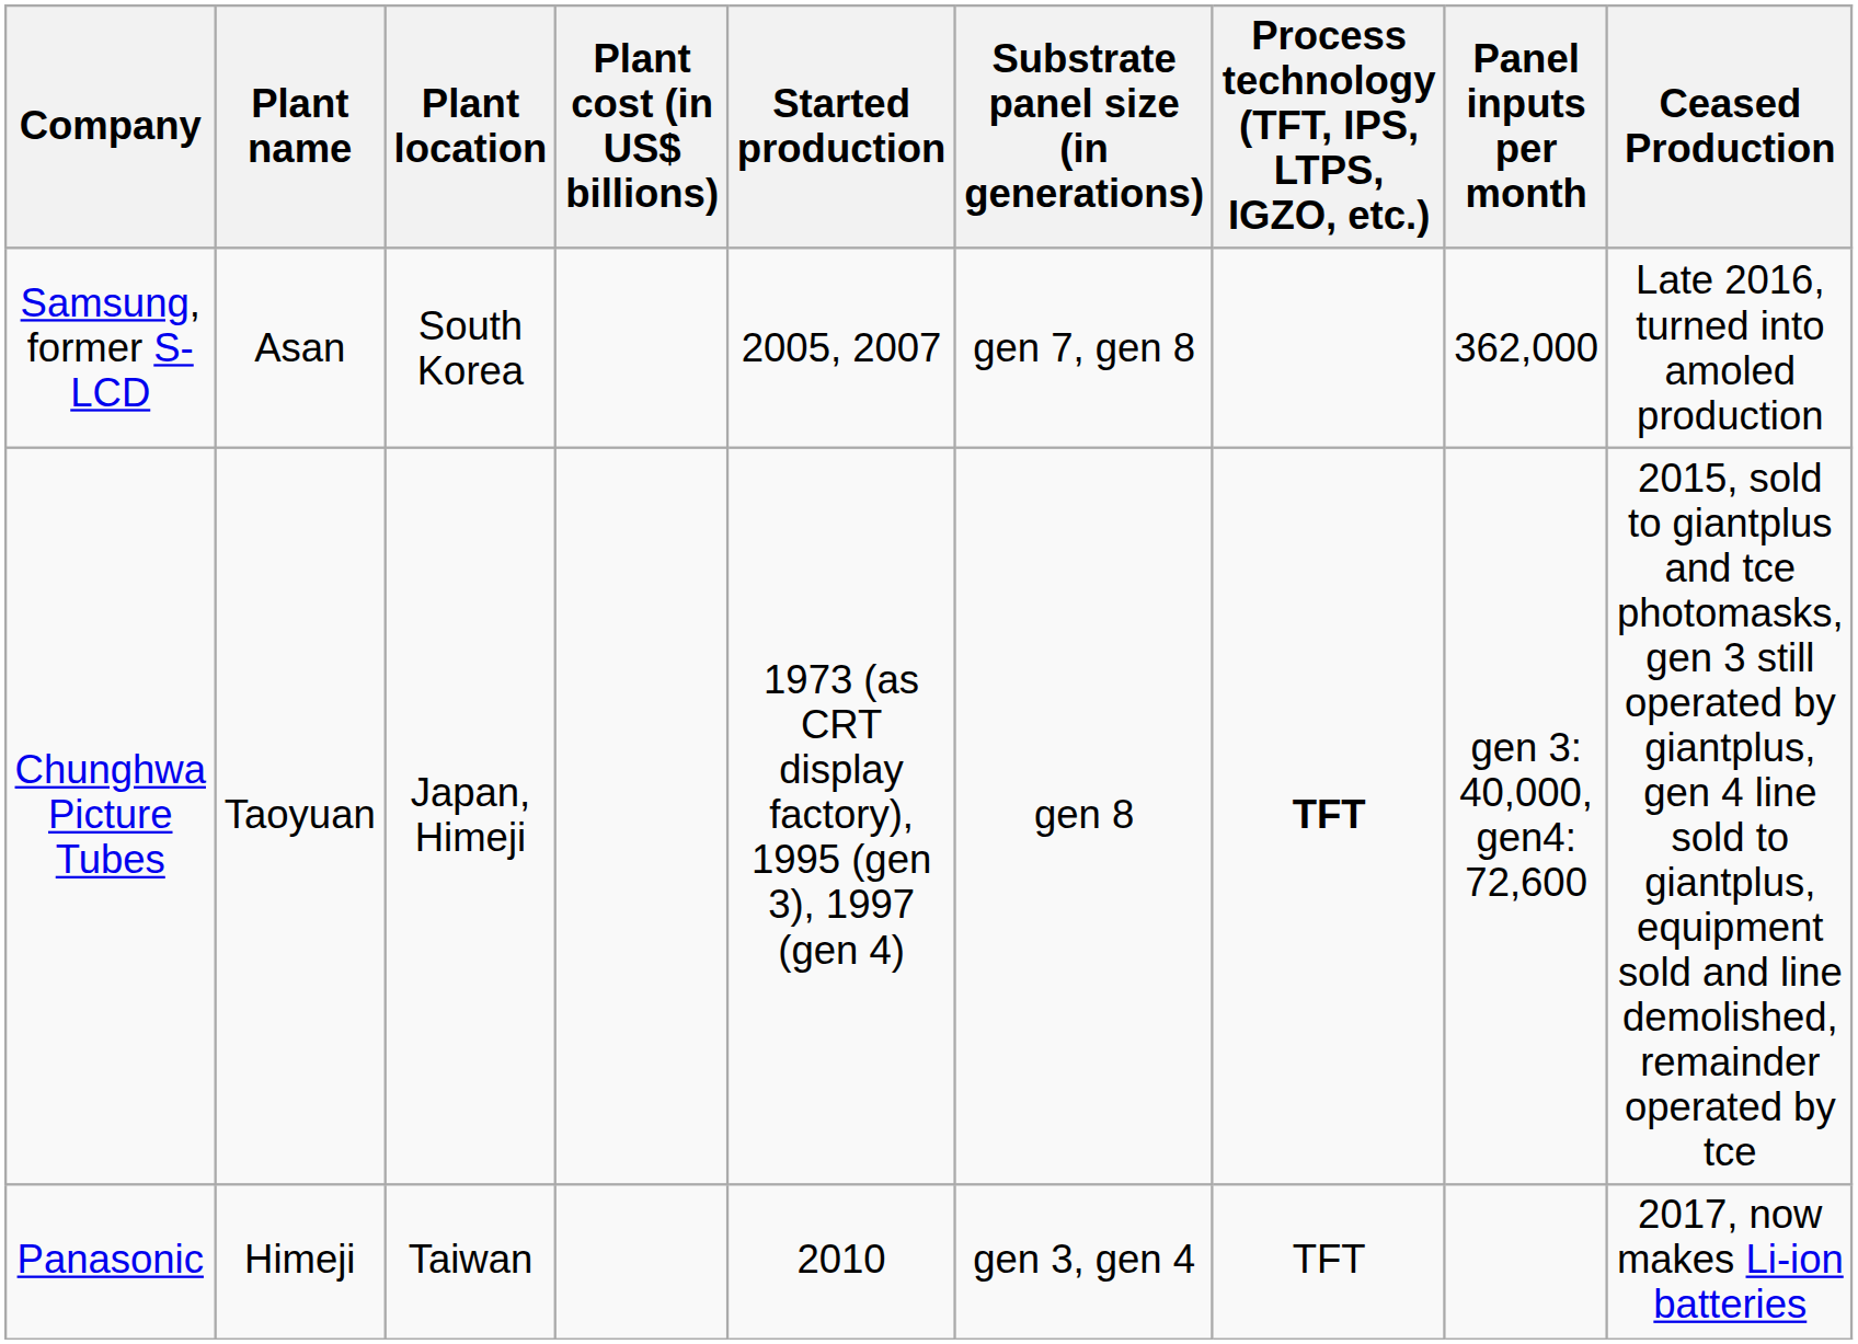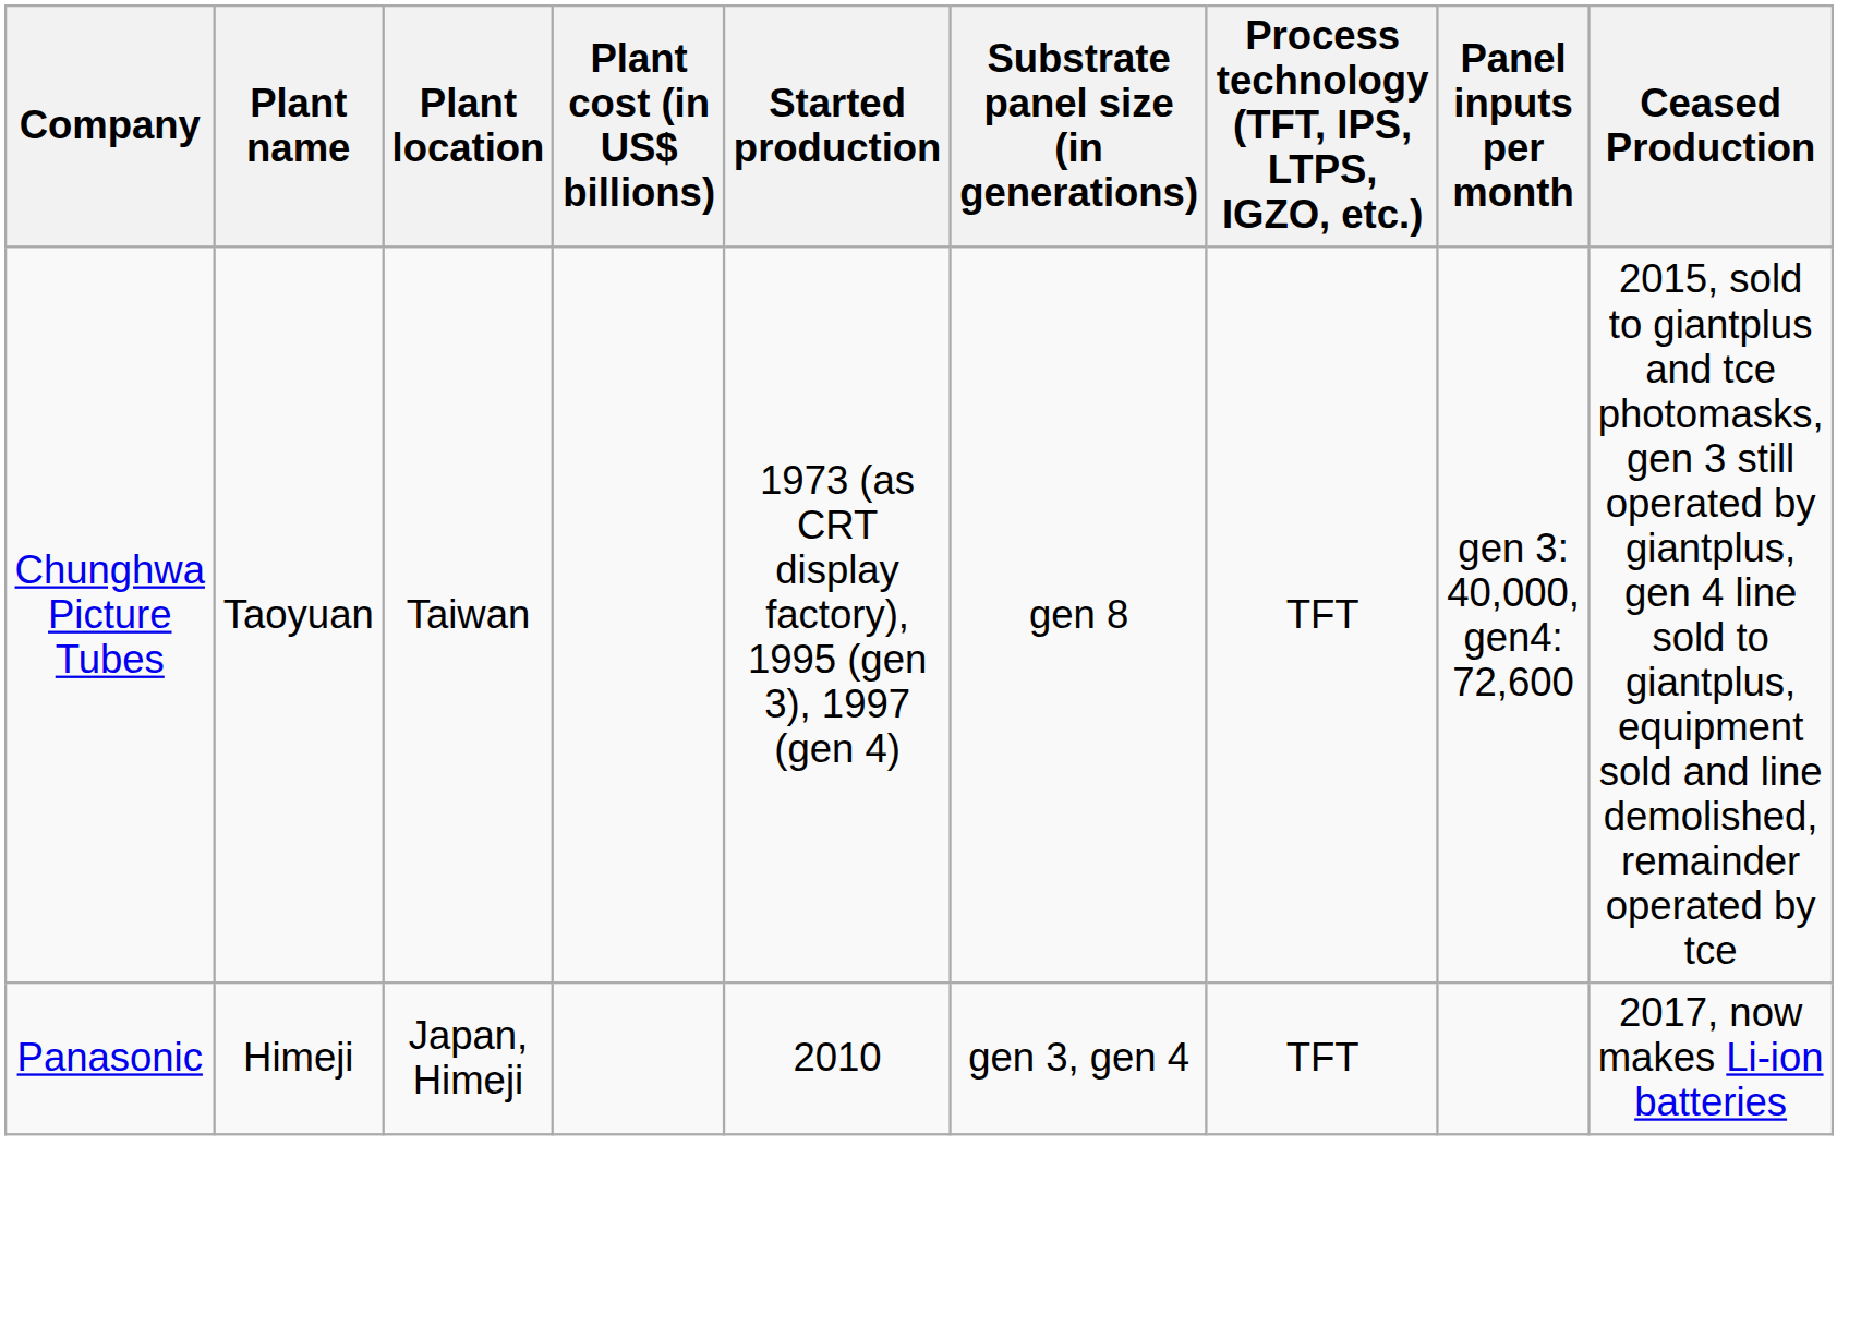- row: Samsung, former S-LCD | Asan | South Korea | 2005, 2007 | gen 7, gen 8 | 362,000 | Late 2016, turned into amoled production
Chunghwa Picture Tubes | Plant location: Japan, Himeji -> Taiwan
Chunghwa Picture Tubes | Process technology (TFT, IPS, LTPS, IGZO, etc.): bold -> normal
Panasonic | Plant location: Taiwan -> Japan, Himeji
